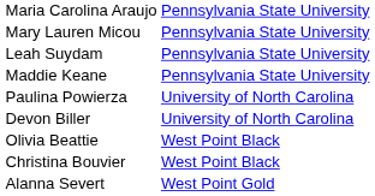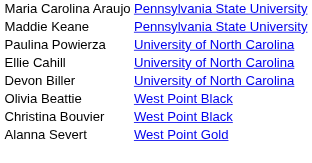- row: Mary Lauren Micou | Pennsylvania State University
- row: Leah Suydam | Pennsylvania State University
+ row: Ellie Cahill | University of North Carolina
